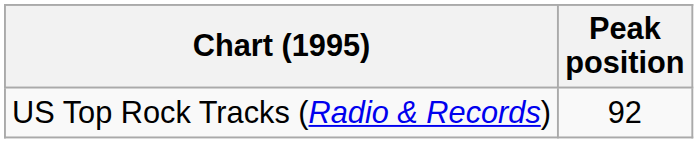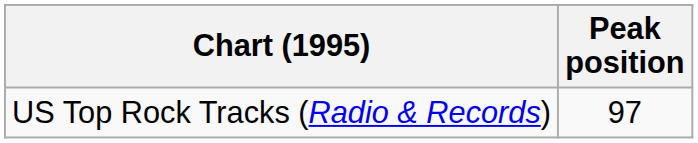US Top Rock Tracks (Radio & Records) | Peak position: 92 -> 97
